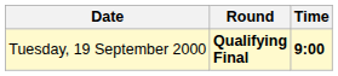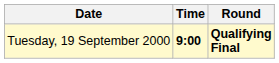columns swapped: Time <-> Round
